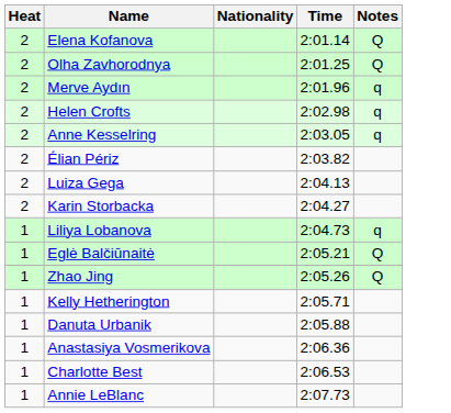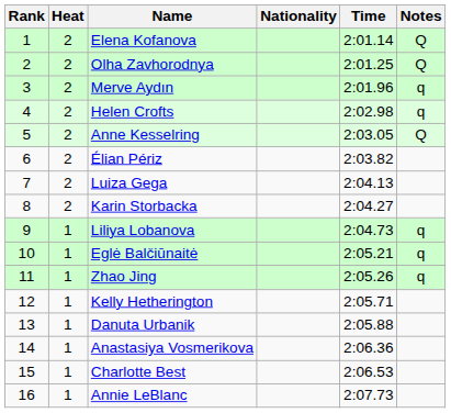+ column: Rank | 1 | 2 | 3 | 4 | 5 | 6 | 7 | 8 | 9 | 10 | 11 | 12 | 13 | 14 | 15 | 16
Anne Kesselring | Notes: q -> Q
Eglė Balčiūnaitė | Notes: Q -> q
Zhao Jing | Notes: Q -> q
